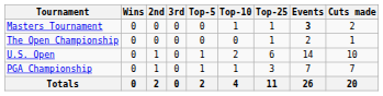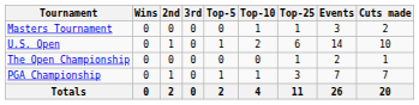Masters Tournament | Events: bold -> normal
rows swapped: U.S. Open <-> The Open Championship
